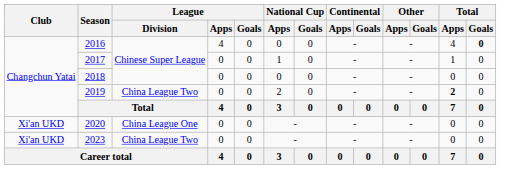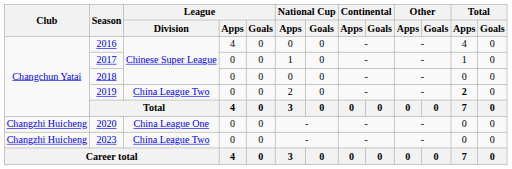2016 | Total / Goals: bold -> normal
2020 | Club: Xi'an UKD -> Changzhi Huicheng
2023 | Club: Xi'an UKD -> Changzhi Huicheng
